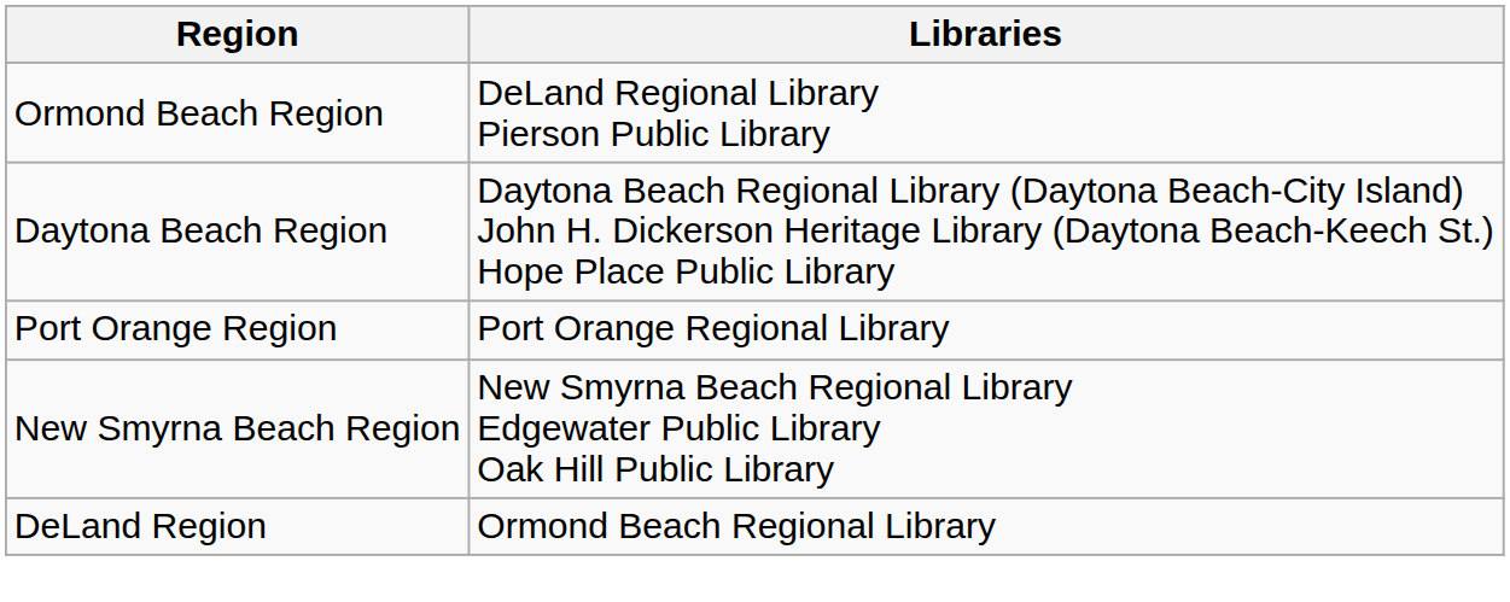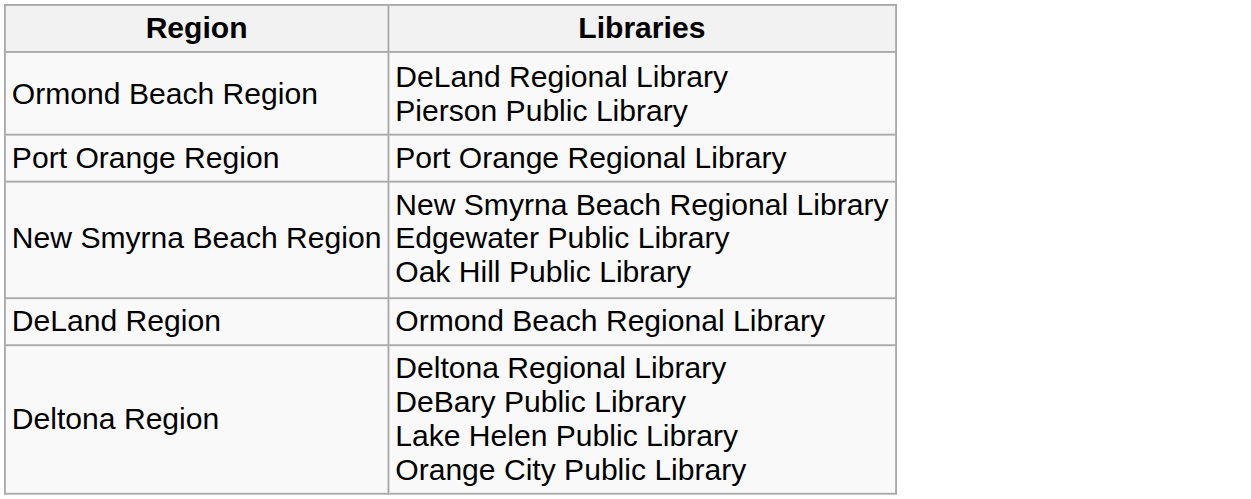- row: Daytona Beach Region | Daytona Beach Regional Library (Daytona Beach-City Island) John H. Dickerson Heritage Library (Daytona Beach-Keech St.) Hope Place Public Library
+ row: Deltona Region | Deltona Regional Library DeBary Public Library Lake Helen Public Library Orange City Public Library
